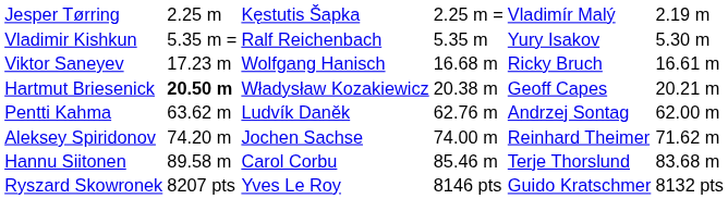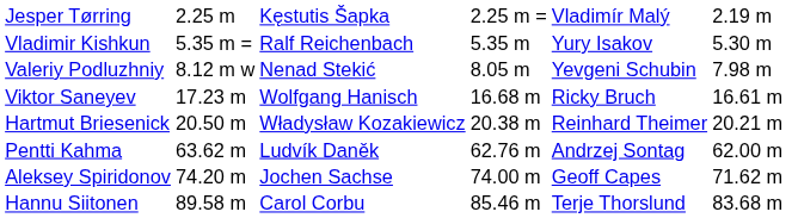+ row: Valeriy Podluzhniy | 8.12 m w | Nenad Stekić | 8.05 m | Yevgeni Schubin | 7.98 m
Hartmut Briesenick | column 3: bold -> normal
Hartmut Briesenick | column 6: Geoff Capes -> Reinhard Theimer
Aleksey Spiridonov | column 6: Reinhard Theimer -> Geoff Capes
- row: Ryszard Skowronek | 8207 pts | Yves Le Roy | 8146 pts | Guido Kratschmer | 8132 pts
